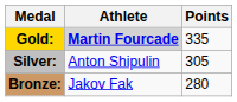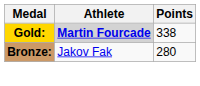Gold: | Points: 335 -> 338
- row: Silver: | Anton Shipulin | 305
